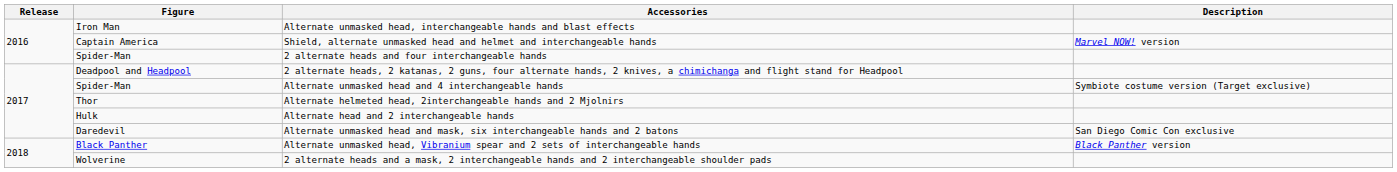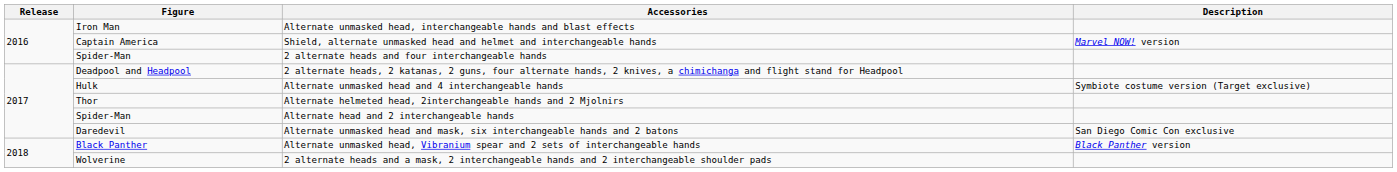Alternate unmasked head and 4 interchangeable hands | Figure: Spider-Man -> Hulk
Alternate head and 2 interchangeable hands | Figure: Hulk -> Spider-Man
